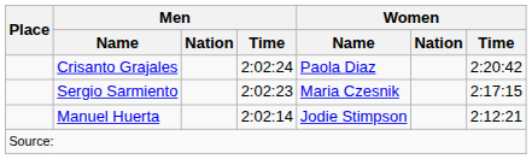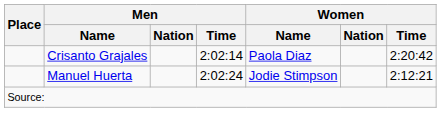Crisanto Grajales | Men / Time: 2:02:24 -> 2:02:14
- row: Sergio Sarmiento | 2:02:23 | Maria Czesnik | 2:17:15
Manuel Huerta | Men / Time: 2:02:14 -> 2:02:24
